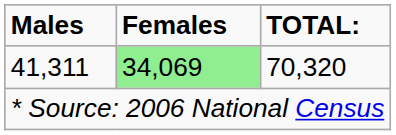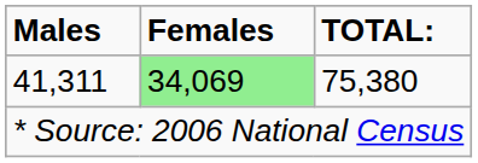41,311 | TOTAL:: 70,320 -> 75,380
